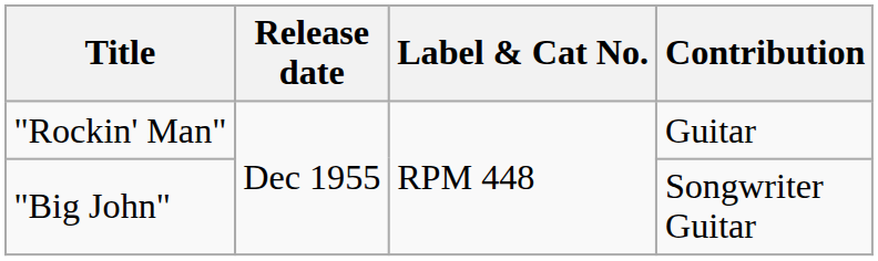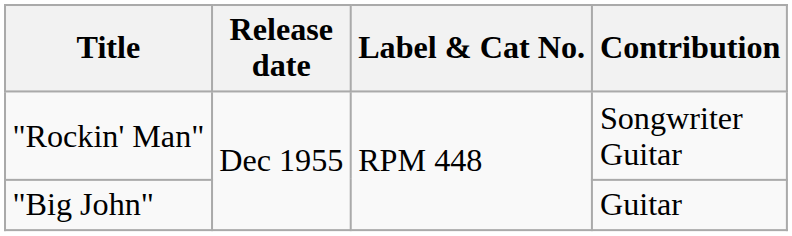"Rockin' Man" | Contribution: Guitar -> Songwriter Guitar
"Big John" | Contribution: Songwriter Guitar -> Guitar
